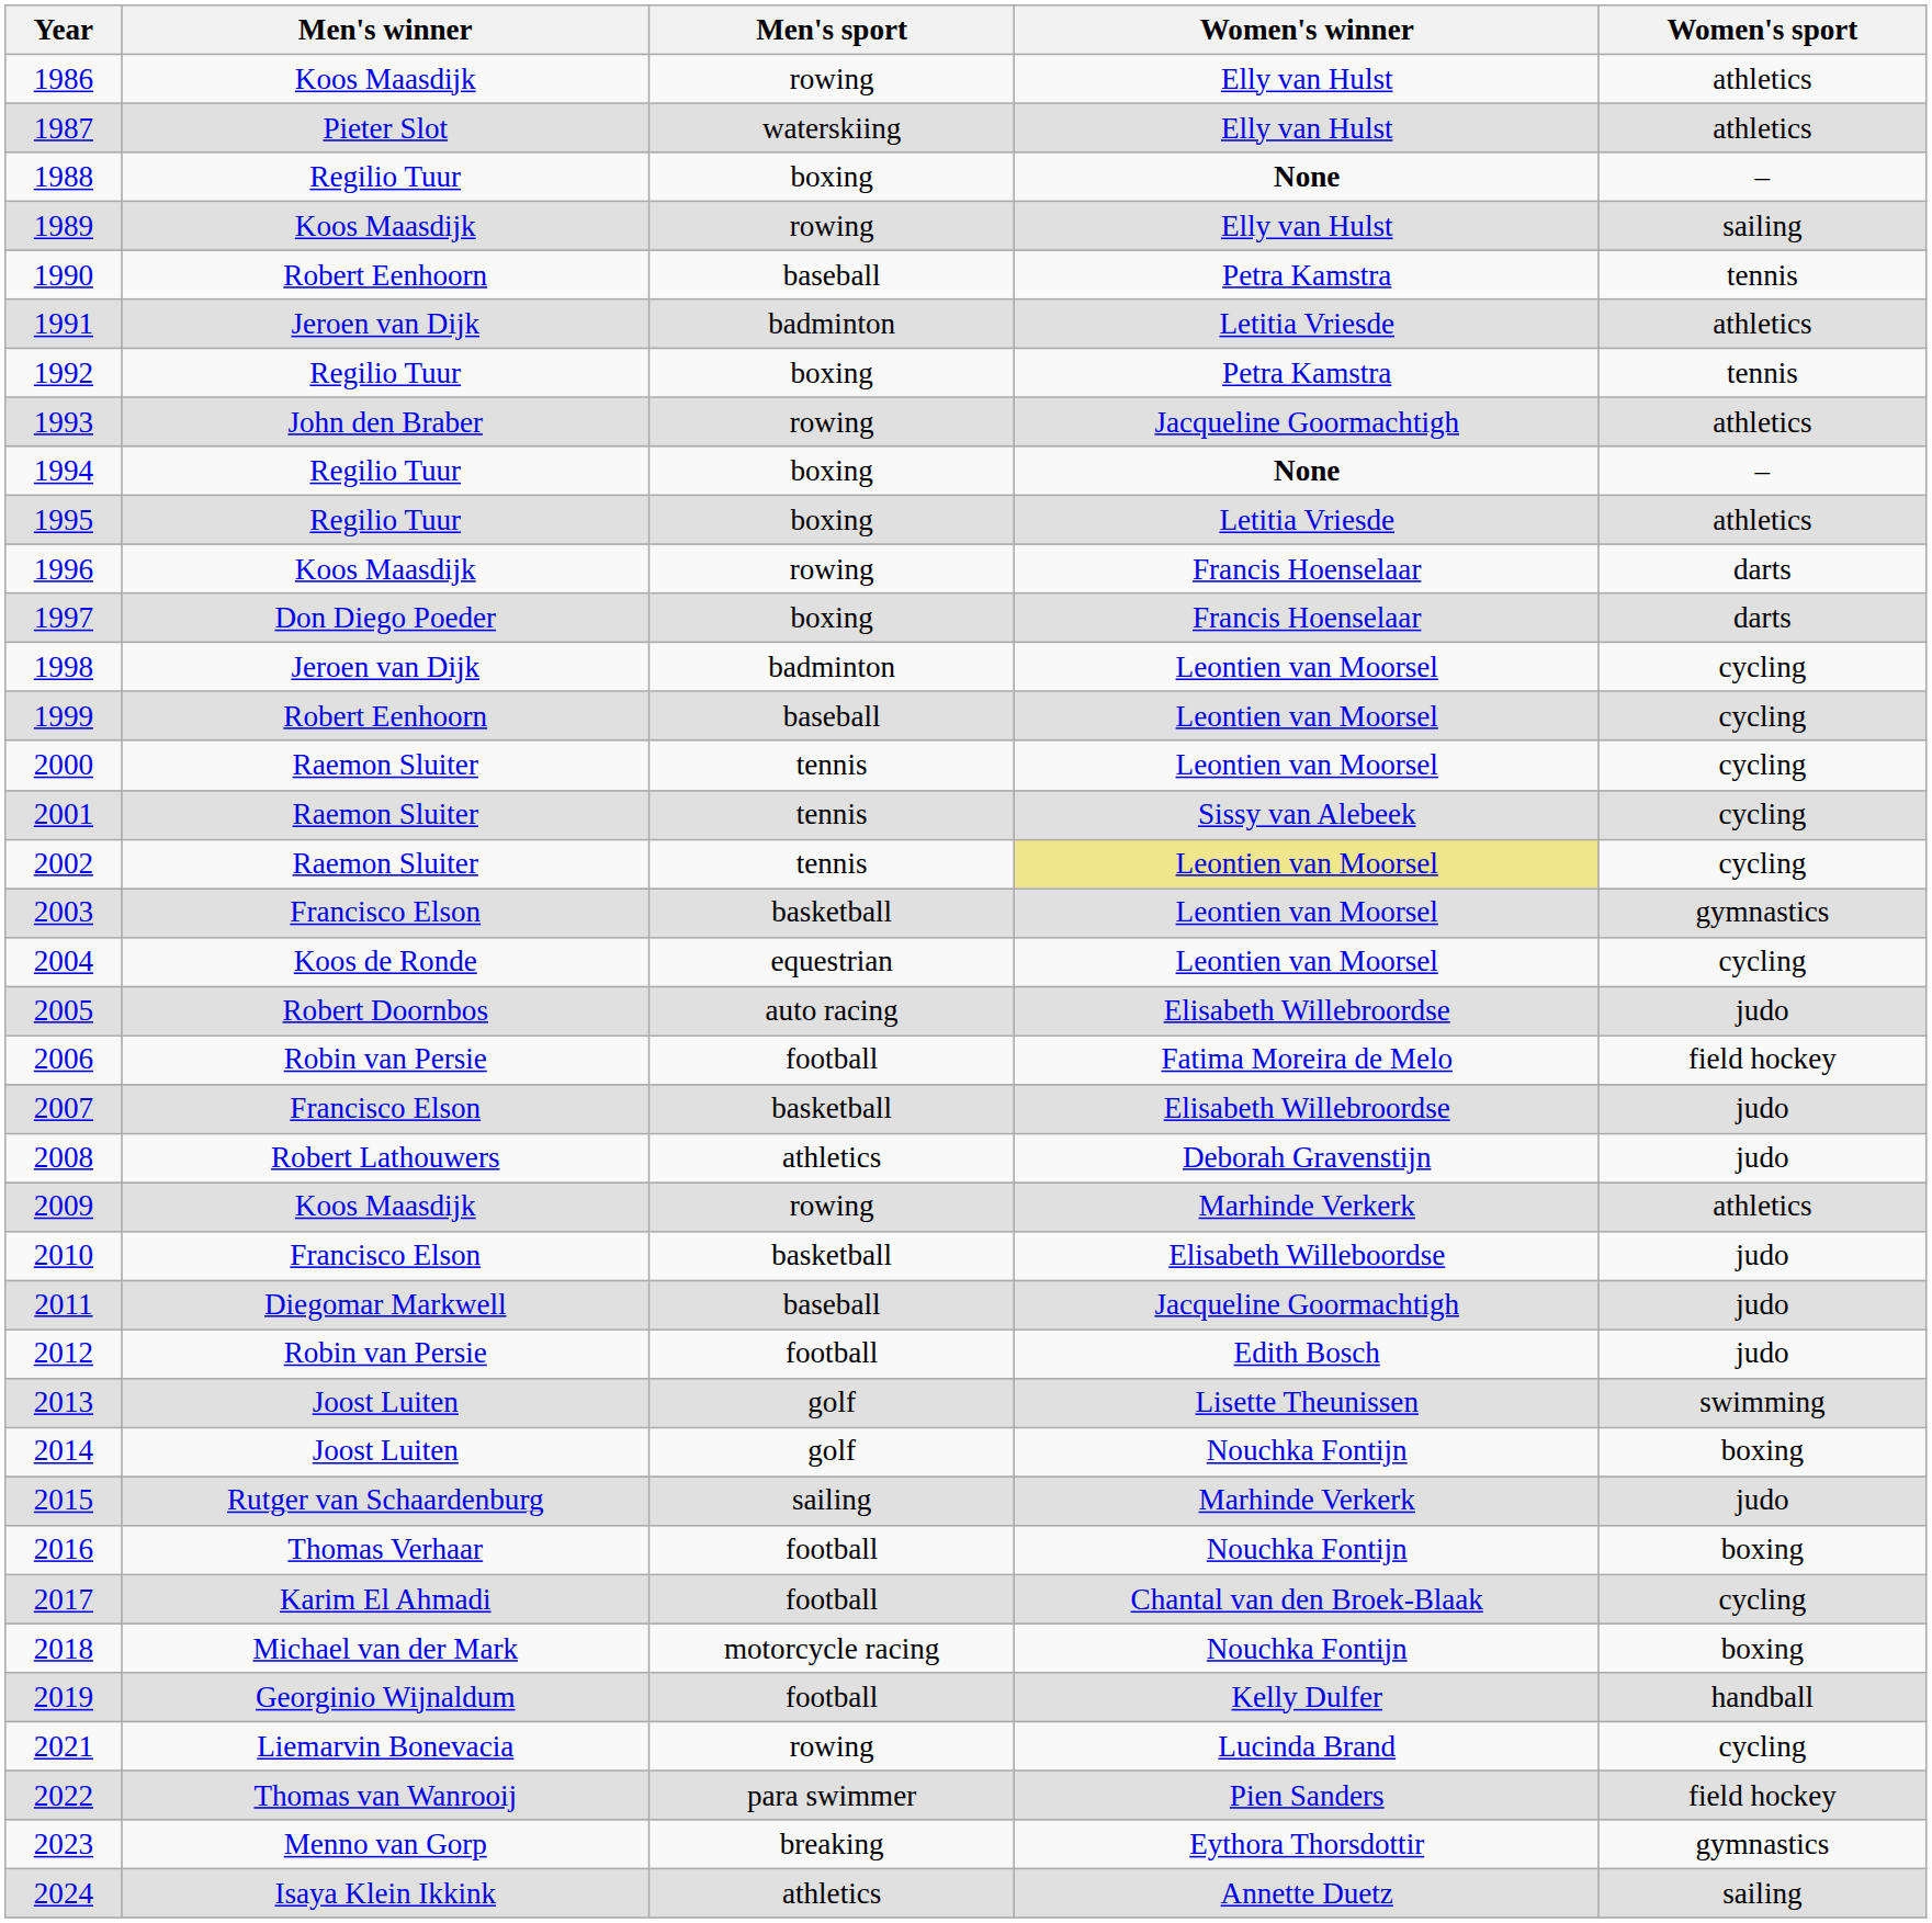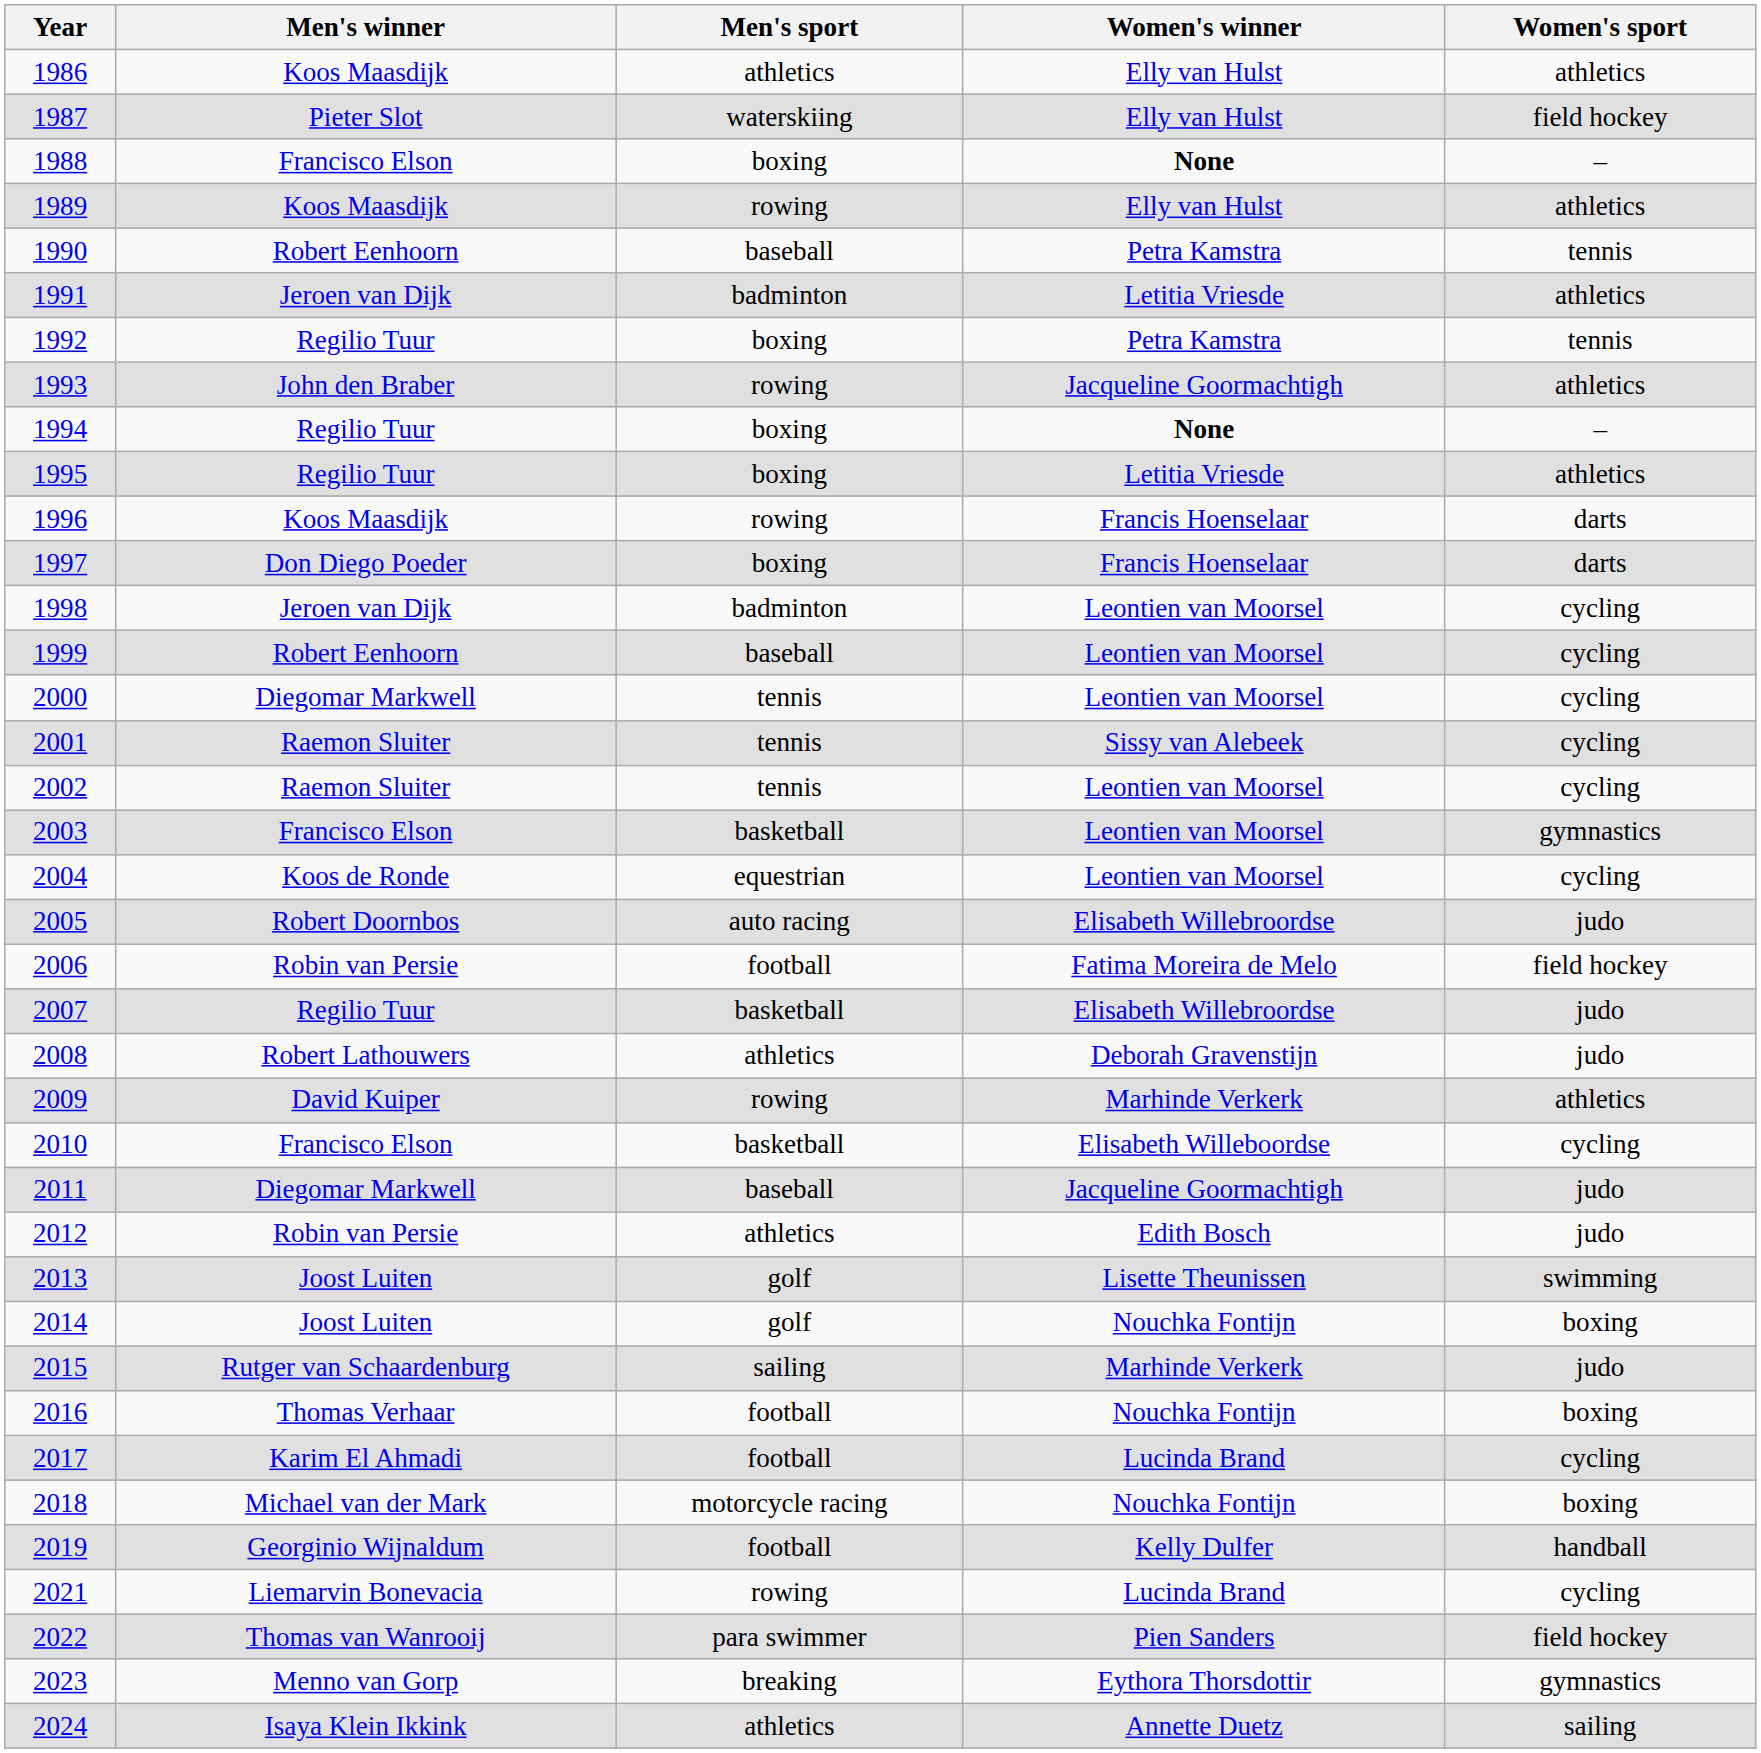1986 | Men's sport: rowing -> athletics
1987 | Women's sport: athletics -> field hockey
1988 | Men's winner: Regilio Tuur -> Francisco Elson
1989 | Women's sport: sailing -> athletics
2000 | Men's winner: Raemon Sluiter -> Diegomar Markwell
2002 | Women's winner: khaki background -> no background
2007 | Men's winner: Francisco Elson -> Regilio Tuur
2009 | Men's winner: Koos Maasdijk -> David Kuiper
2010 | Women's sport: judo -> cycling
2012 | Men's sport: football -> athletics
2017 | Women's winner: Chantal van den Broek-Blaak -> Lucinda Brand
